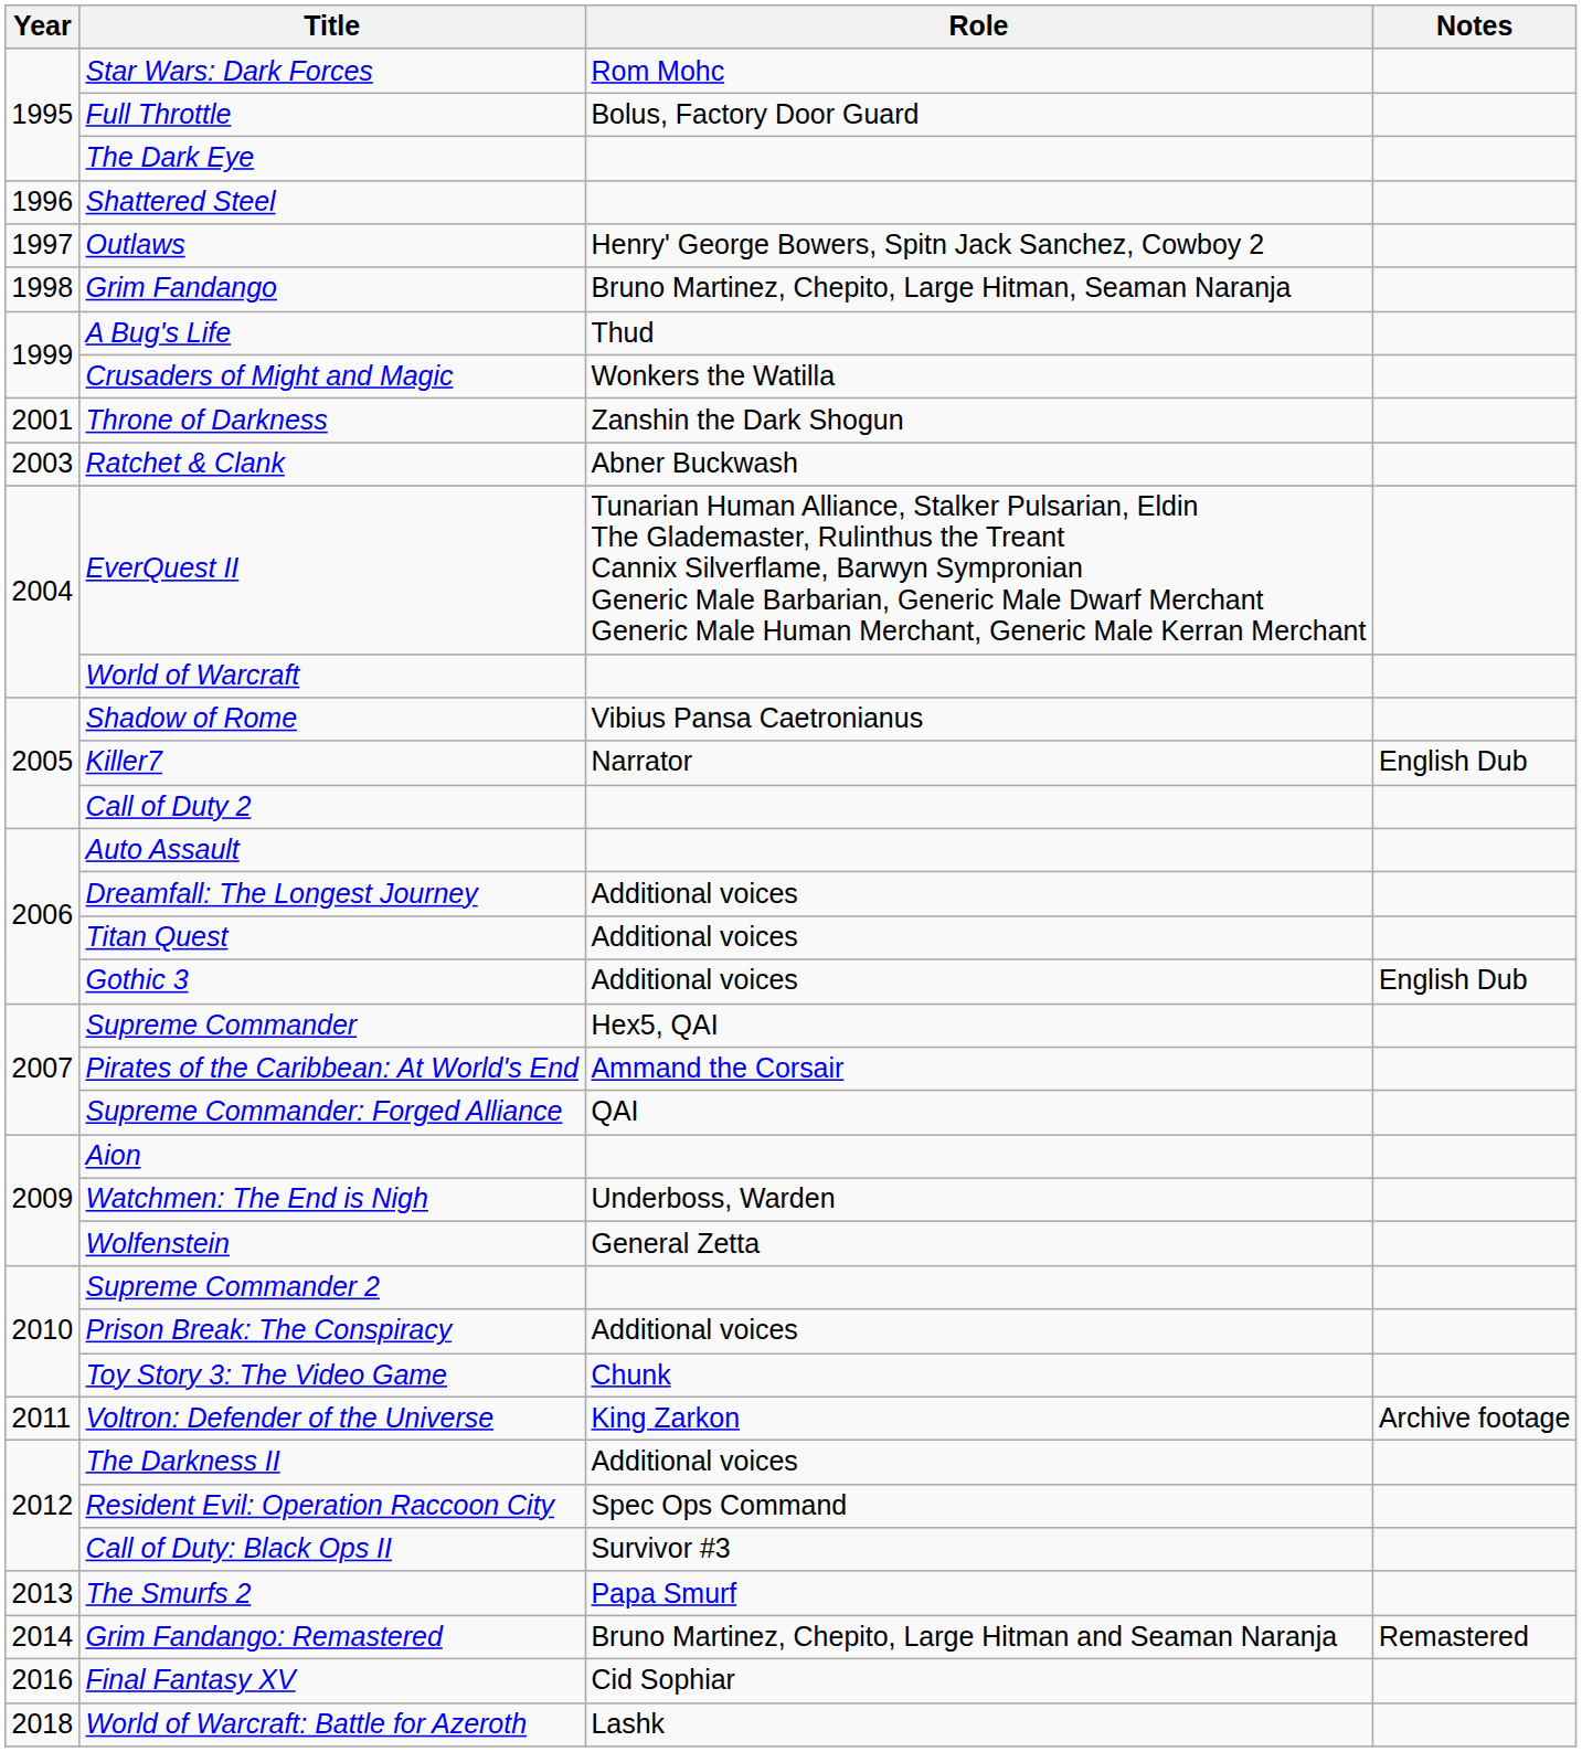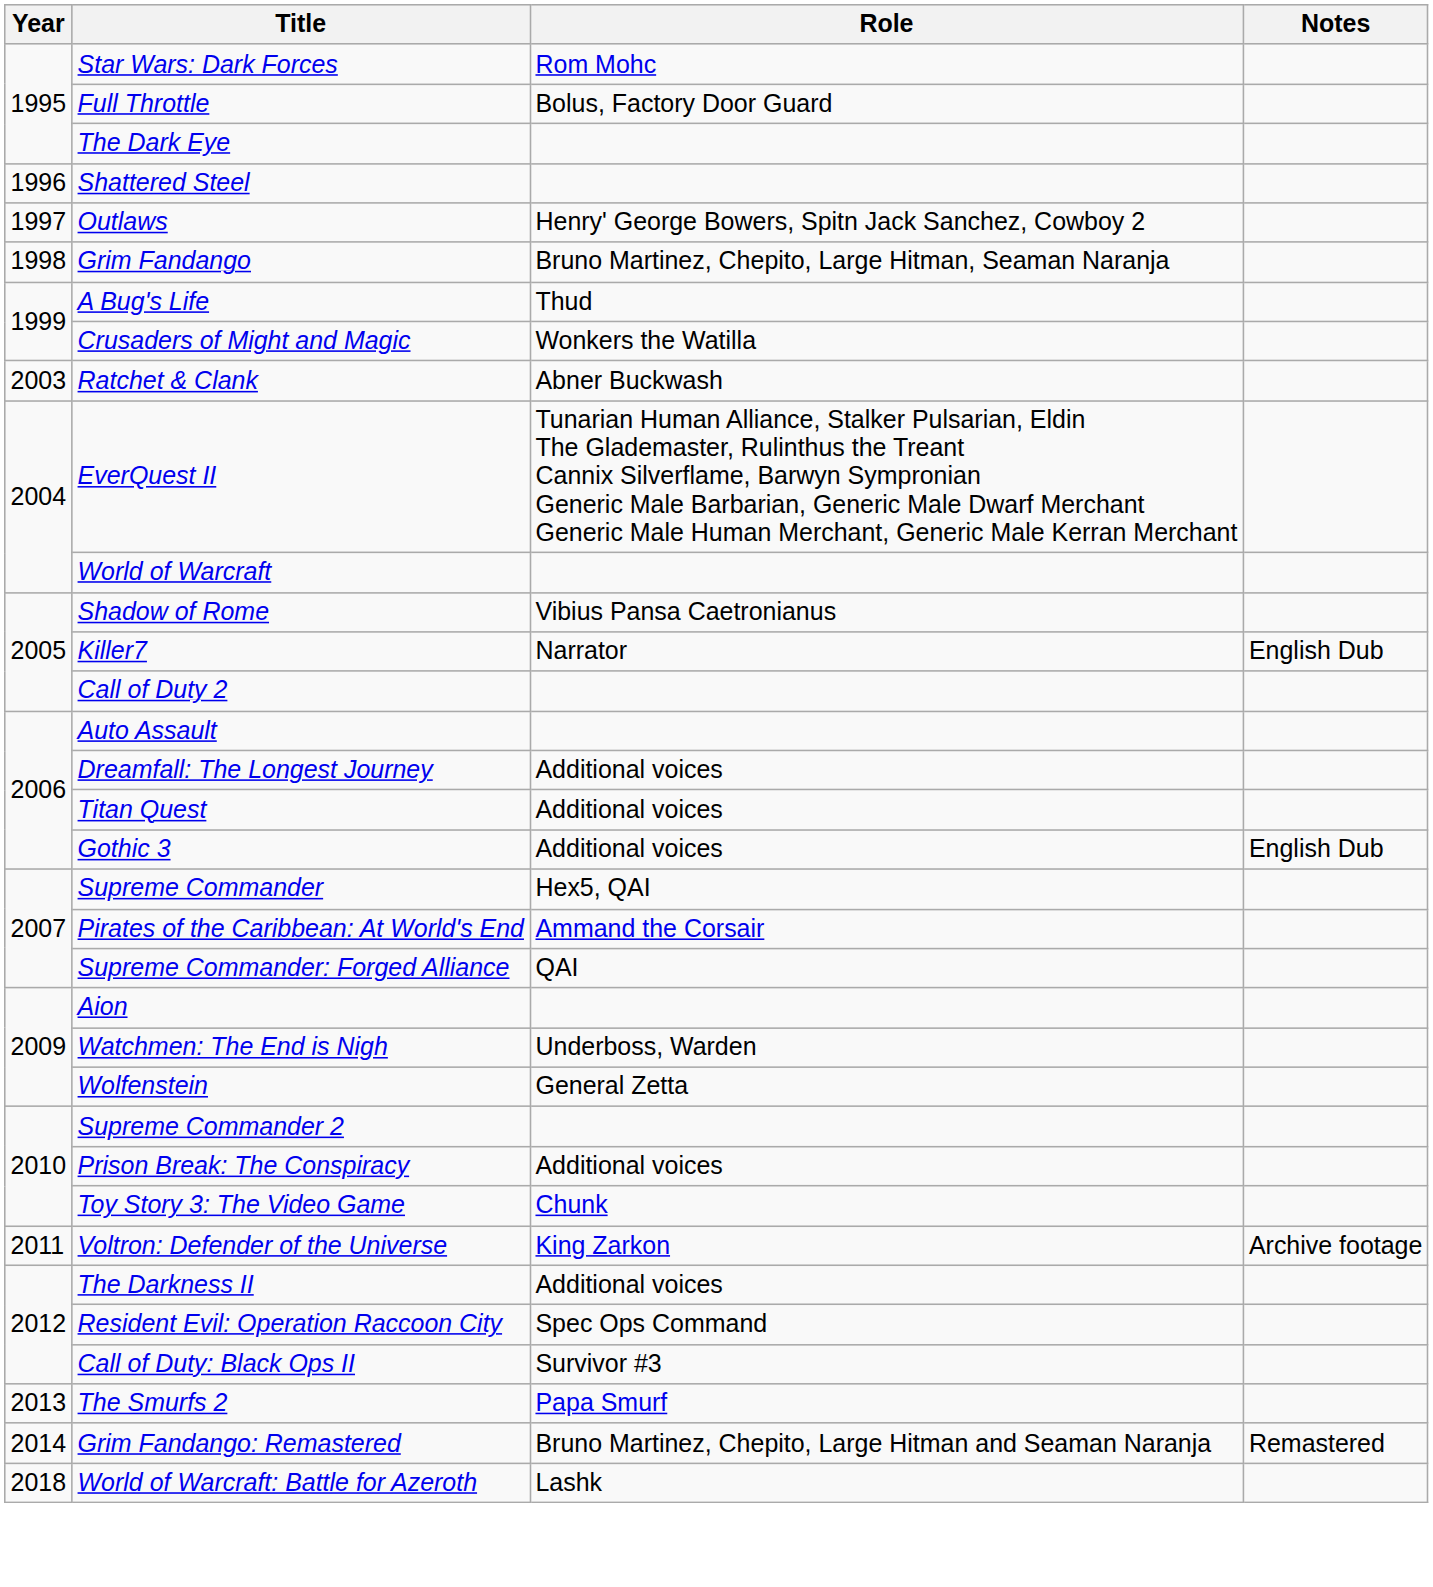- row: 2001 | Throne of Darkness | Zanshin the Dark Shogun
- row: 2016 | Final Fantasy XV | Cid Sophiar
